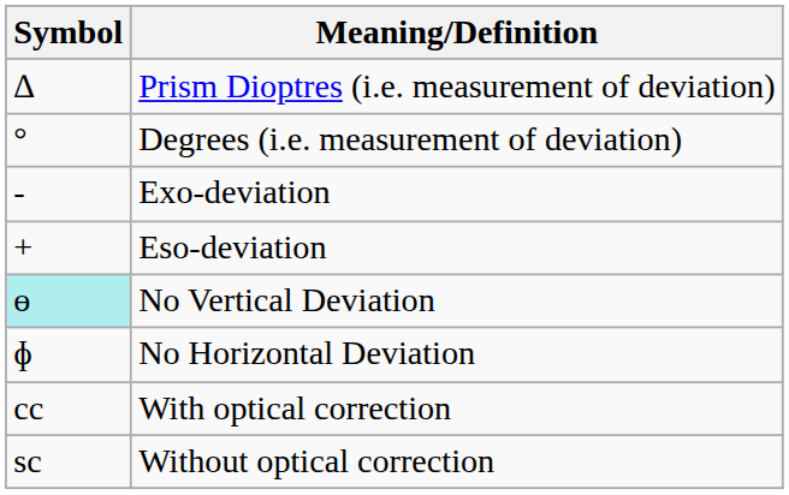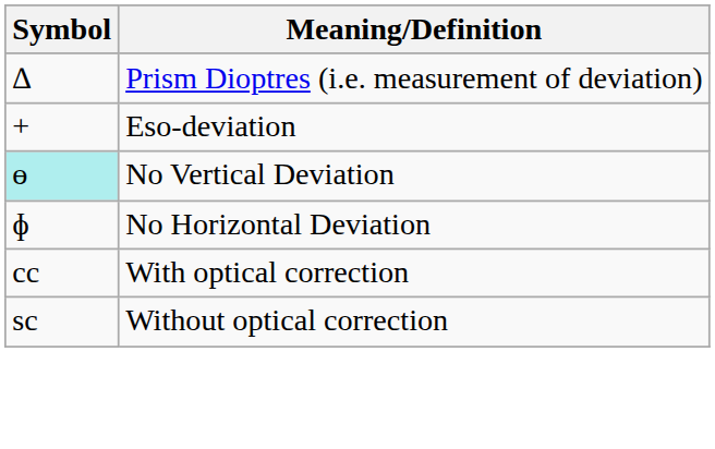- row: ° | Degrees (i.e. measurement of deviation)
- row: - | Exo-deviation
